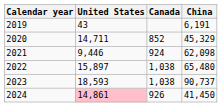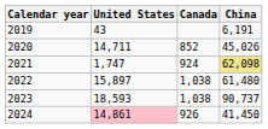2020 | China: 45,329 -> 45,026
2021 | United States: 9,446 -> 1,747
2021 | China: no background -> khaki background
2022 | China: 65,480 -> 61,480
